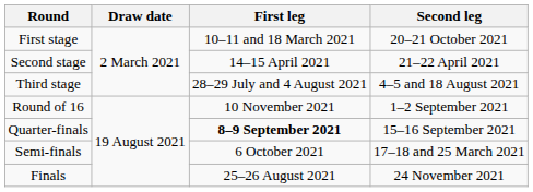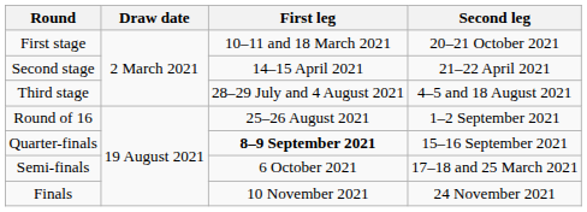Round of 16 | First leg: 10 November 2021 -> 25–26 August 2021
Finals | First leg: 25–26 August 2021 -> 10 November 2021
